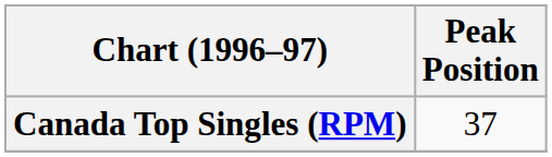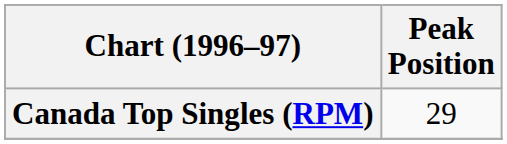Canada Top Singles (RPM) | Peak Position: 37 -> 29
